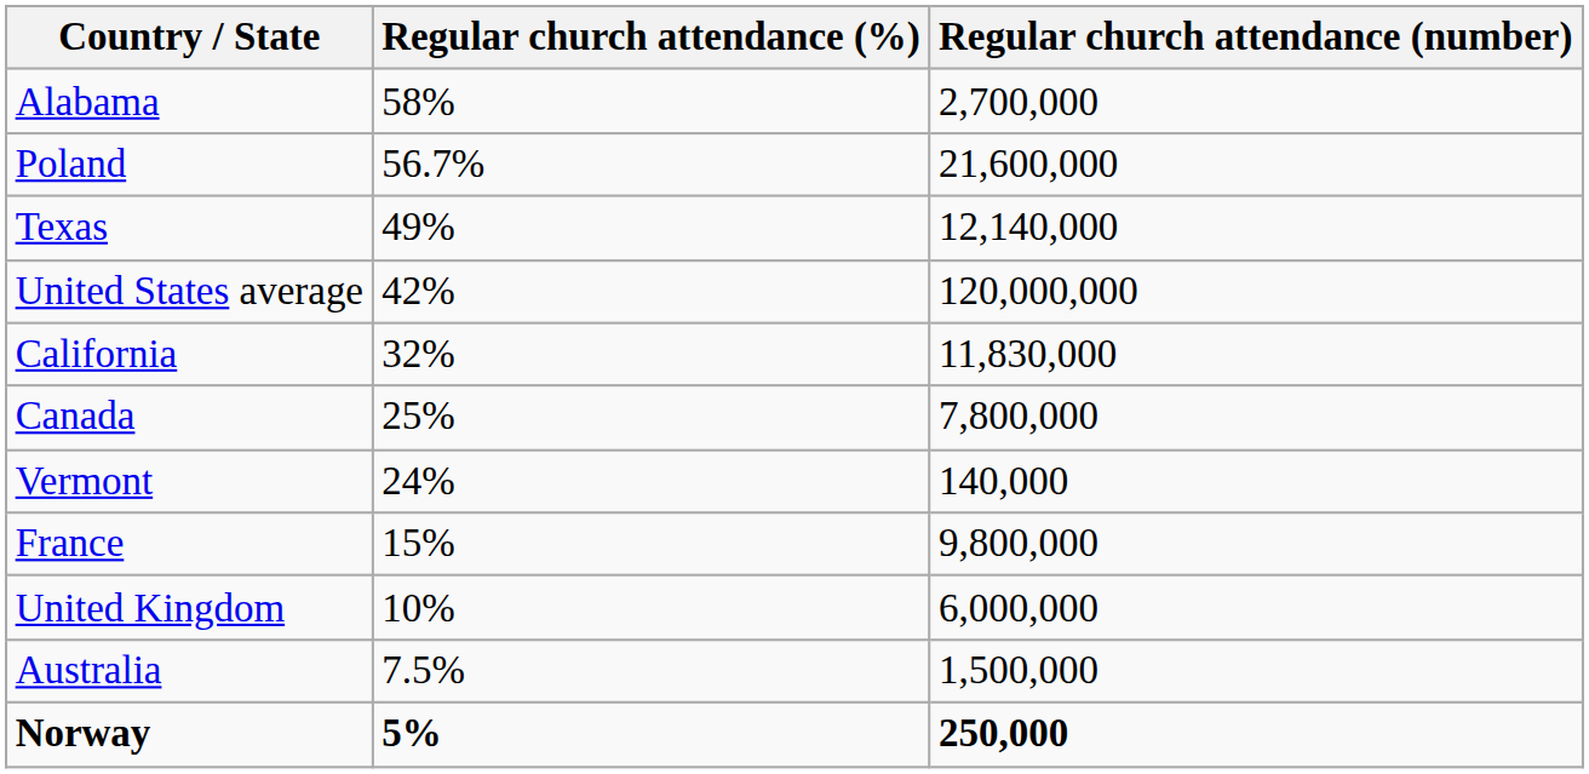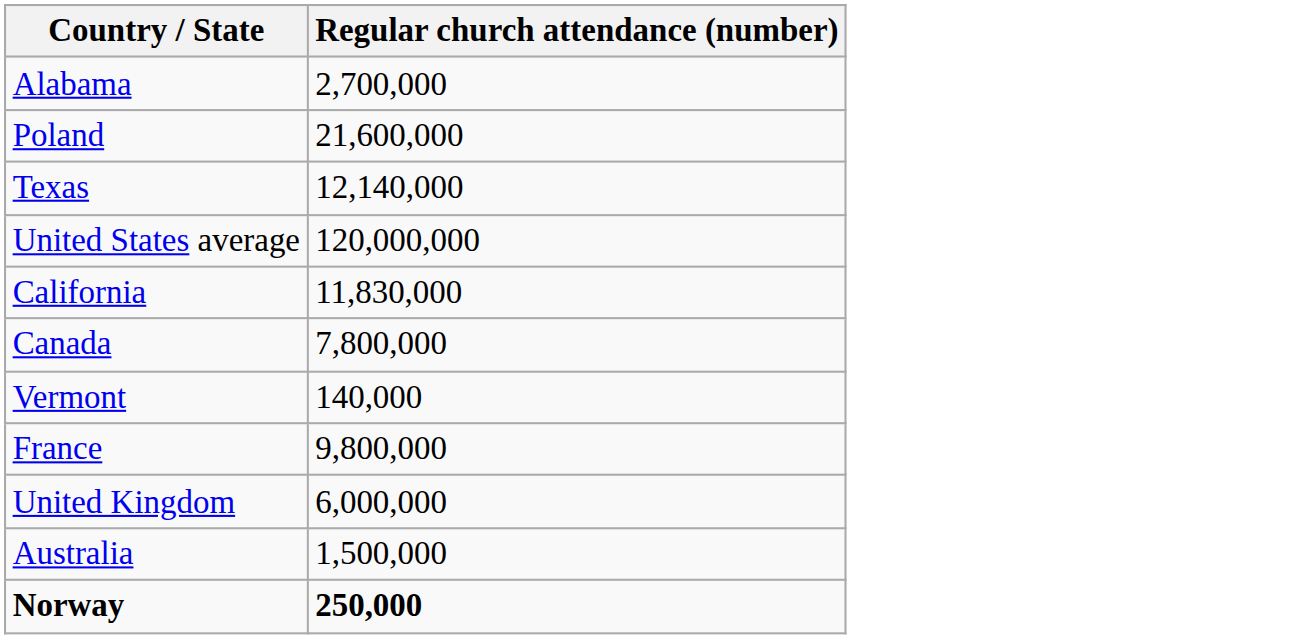- column: Regular church attendance (%) | 58% | 56.7% | 49% | 42% | 32% | 25% | 24% | 15% | 10% | 7.5% | 5%
